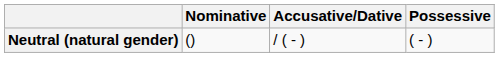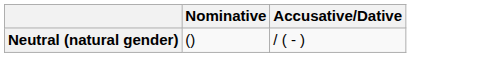- column: Possessive | ( - )
